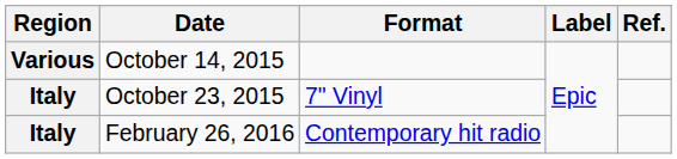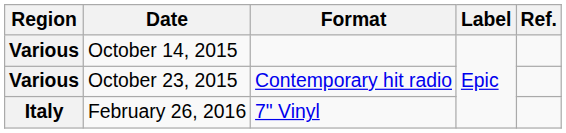October 23, 2015 | Region: Italy -> Various
October 23, 2015 | Format: 7" Vinyl -> Contemporary hit radio
February 26, 2016 | Format: Contemporary hit radio -> 7" Vinyl
